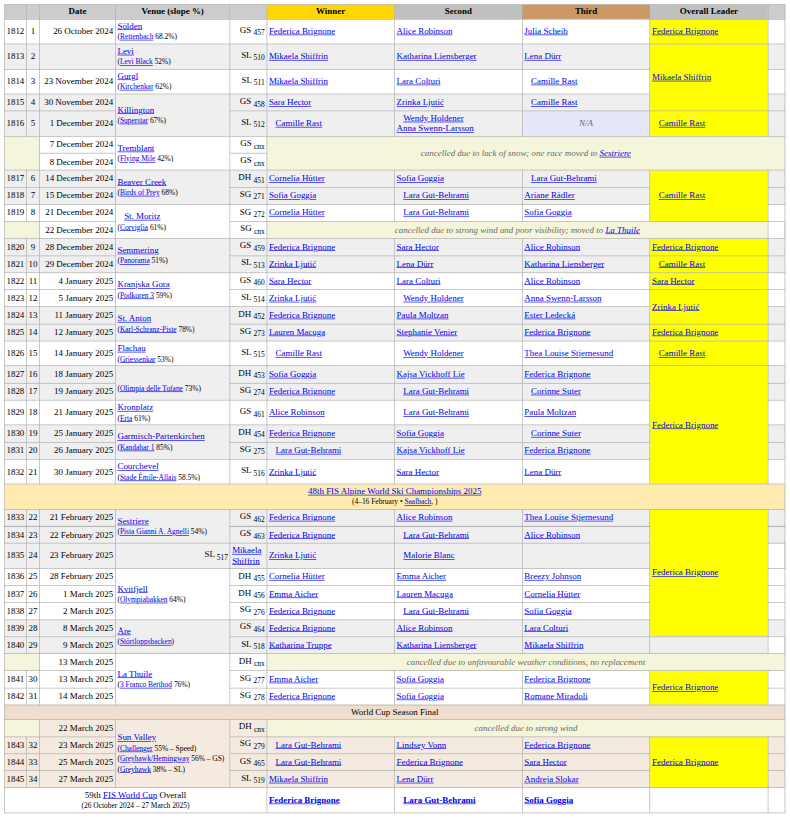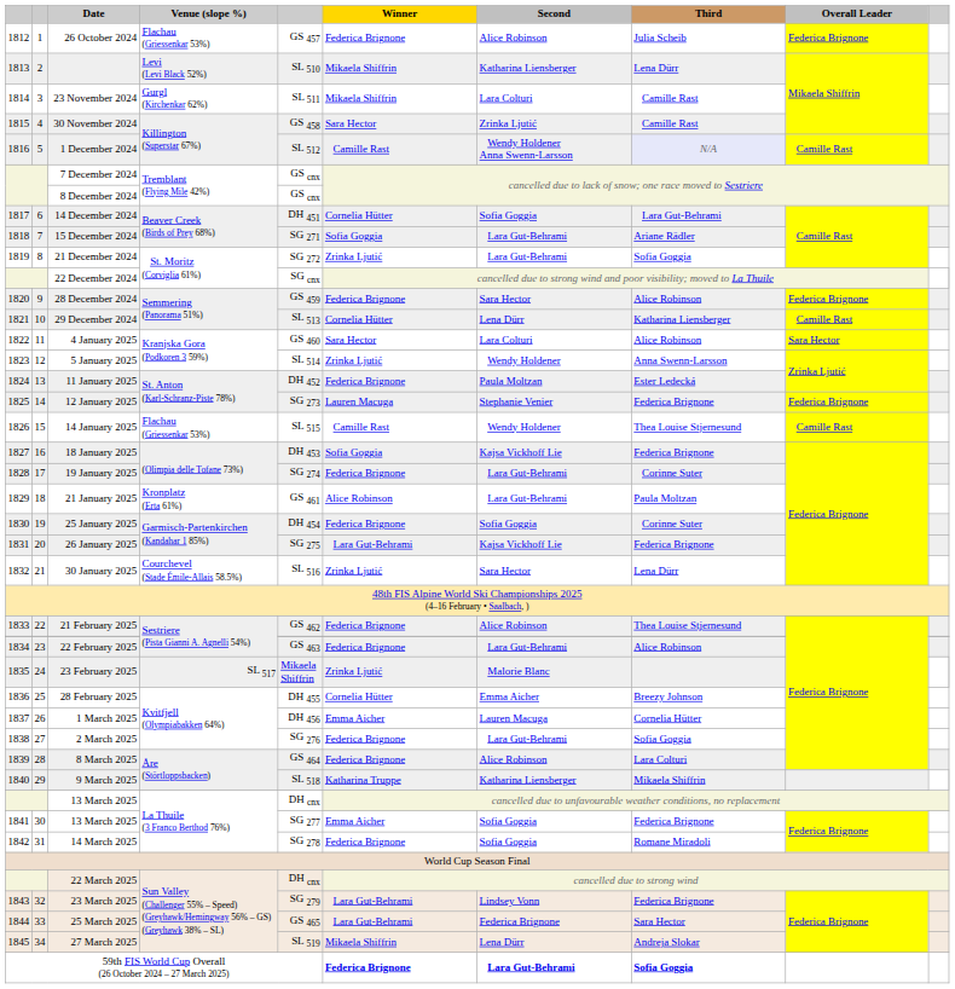26 October 2024 | Venue (slope %): Sölden (Rettenbach 68.2%) -> Flachau (Griessenkar 53%)
21 December 2024 | Winner: Cornelia Hütter -> Zrinka Ljutić
29 December 2024 | Winner: Zrinka Ljutić -> Cornelia Hütter
